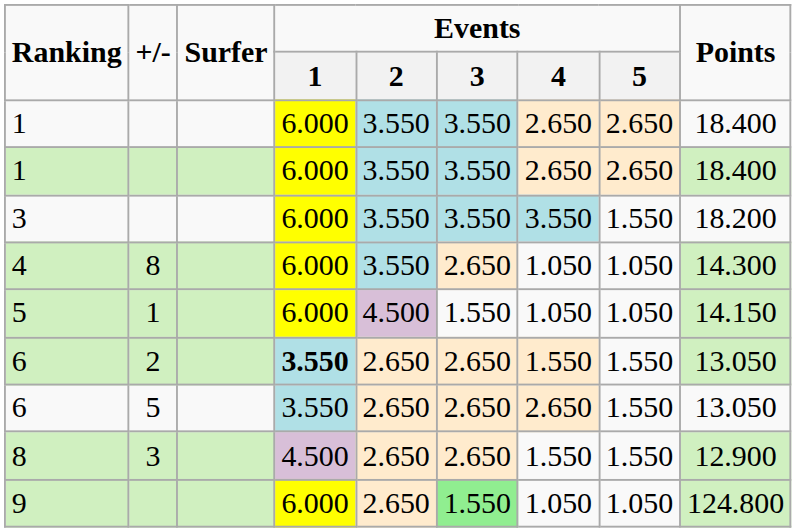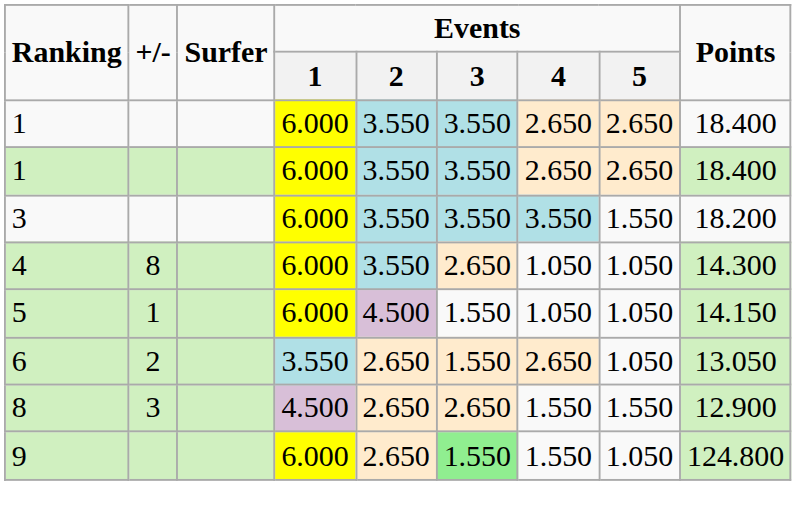6 / 2 | Events / 1: bold -> normal
6 / 2 | Events / 3: 2.650 -> 1.550
6 / 2 | Events / 4: 1.550 -> 2.650
6 / 2 | Events / 5: 1.550 -> 1.050
- row: 6 | 5 | 3.550 | 2.650 | 2.650 | 2.650 | 1.550 | 13.050
9 | Events / 4: 1.050 -> 1.550
